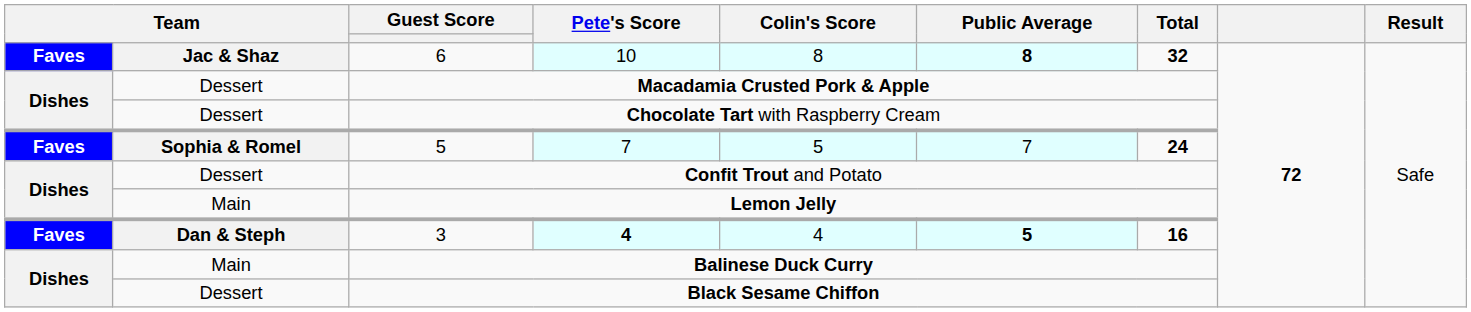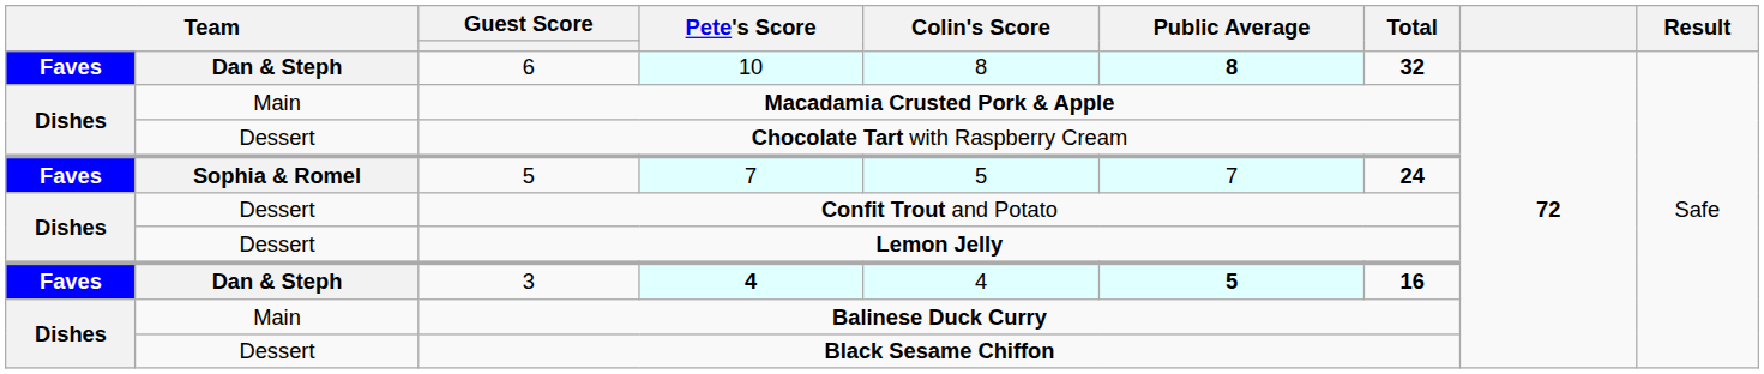6 | column 2: Jac & Shaz -> Dan & Steph
Macadamia Crusted Pork & Apple | column 2: Dessert -> Main
Lemon Jelly | column 2: Main -> Dessert
